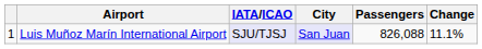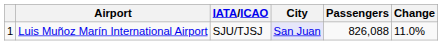Luis Muñoz Marín International Airport | IATA/ICAO: lavender background -> no background
Luis Muñoz Marín International Airport | Change: 11.1% -> 11.0%
